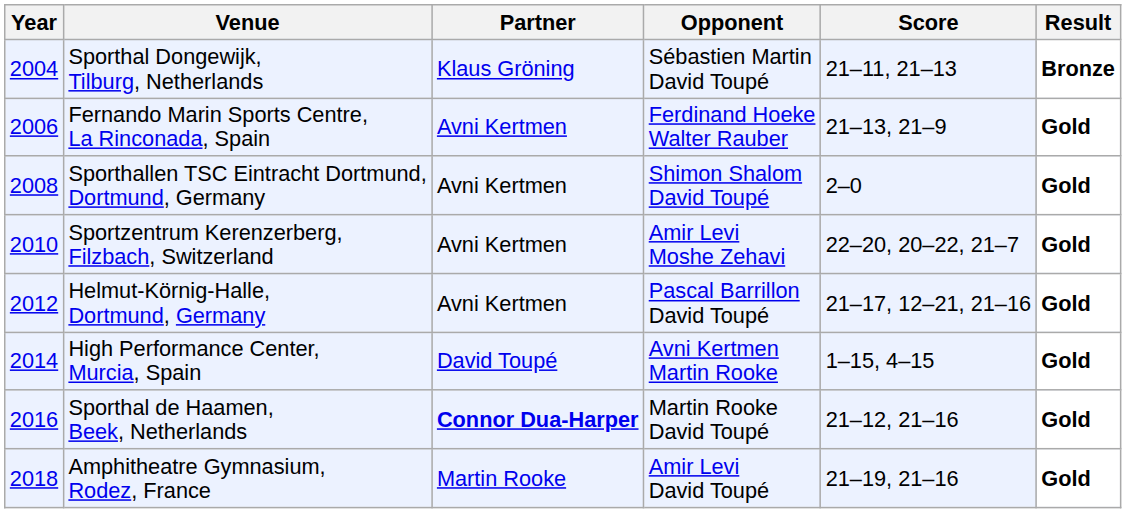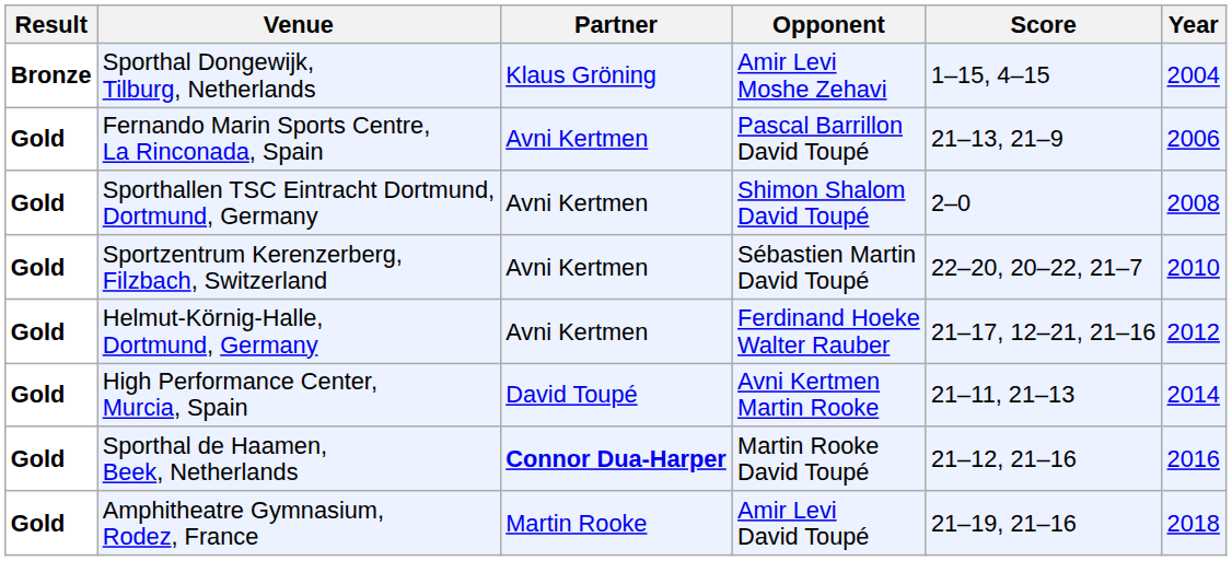columns swapped: Year <-> Result
Sporthal Dongewijk, Tilburg, Netherlands | Opponent: Sébastien Martin David Toupé -> Amir Levi Moshe Zehavi
Sporthal Dongewijk, Tilburg, Netherlands | Score: 21–11, 21–13 -> 1–15, 4–15
Fernando Marin Sports Centre, La Rinconada, Spain | Opponent: Ferdinand Hoeke Walter Rauber -> Pascal Barrillon David Toupé
Sportzentrum Kerenzerberg, Filzbach, Switzerland | Opponent: Amir Levi Moshe Zehavi -> Sébastien Martin David Toupé
Helmut-Körnig-Halle, Dortmund, Germany | Opponent: Pascal Barrillon David Toupé -> Ferdinand Hoeke Walter Rauber
High Performance Center, Murcia, Spain | Score: 1–15, 4–15 -> 21–11, 21–13
